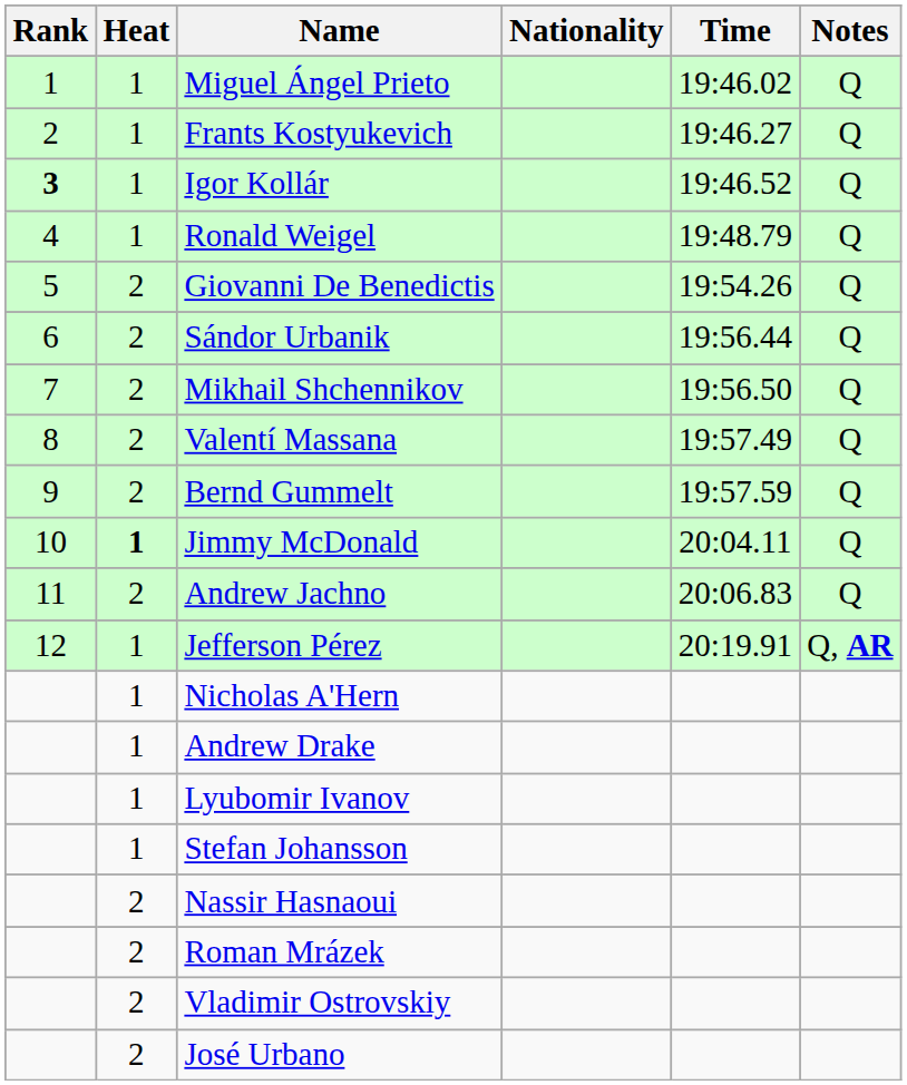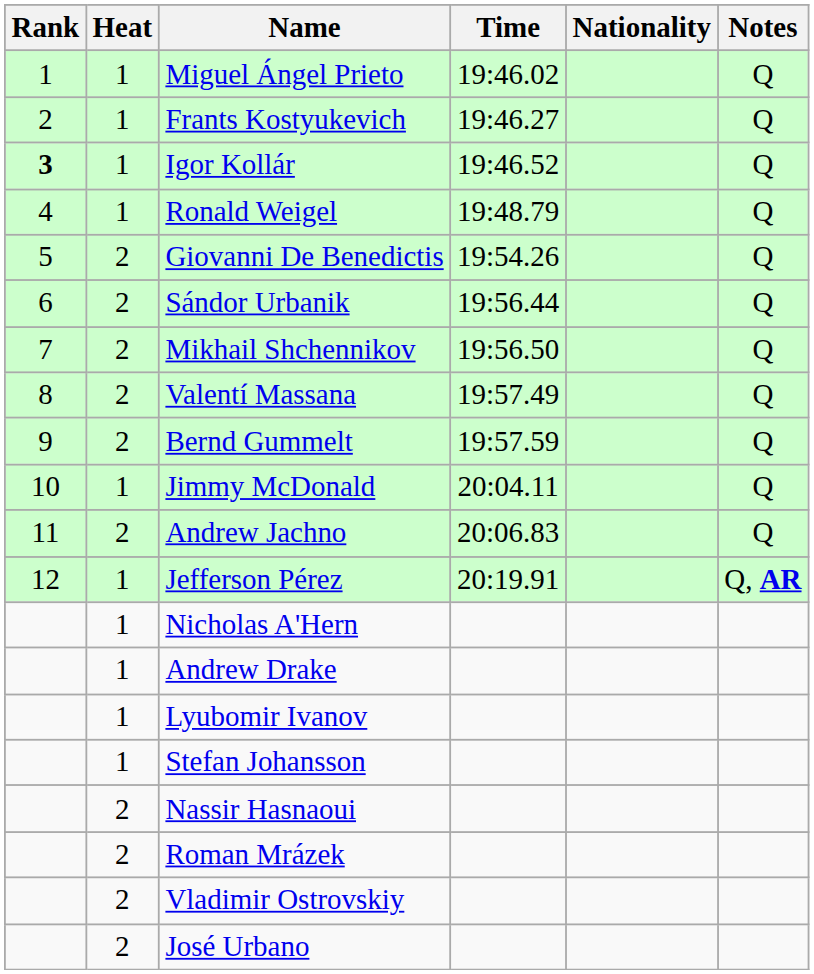columns swapped: Nationality <-> Time
Jimmy McDonald | Heat: bold -> normal
